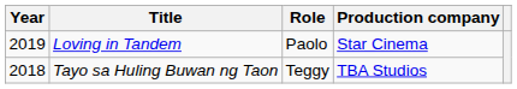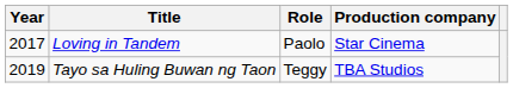Loving in Tandem | Year: 2019 -> 2017
Tayo sa Huling Buwan ng Taon | Year: 2018 -> 2019
